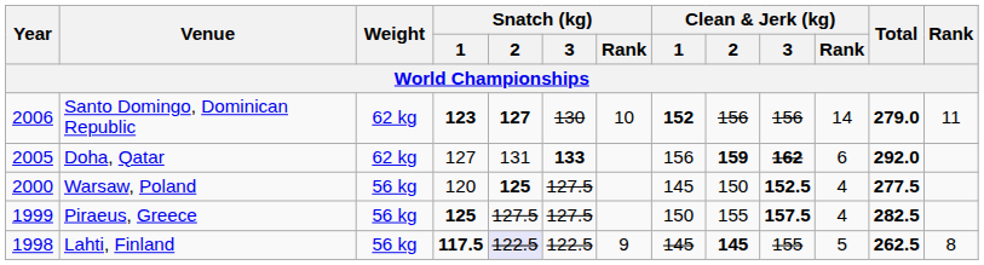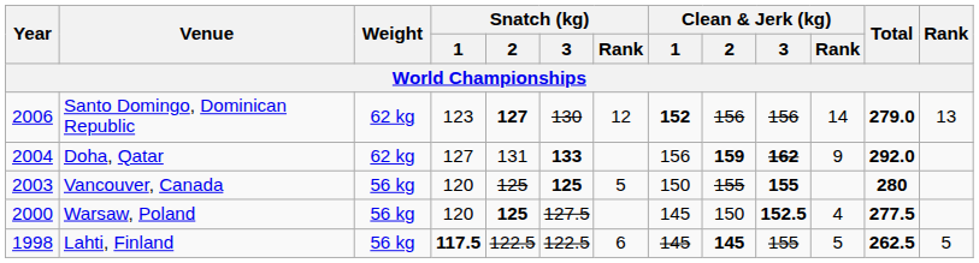Santo Domingo, Dominican Republic | Snatch (kg) / 1: bold -> normal
Santo Domingo, Dominican Republic | Snatch (kg) / Rank: 10 -> 12
Santo Domingo, Dominican Republic | Rank: 11 -> 13
Doha, Qatar | Year: 2005 -> 2004
Doha, Qatar | Clean & Jerk (kg) / Rank: 6 -> 9
+ row: 2003 | Vancouver, Canada | 56 kg | 120 | 125 | 125 | 5 | 150 | 155 | 155 | 280
- row: 1999 | Piraeus, Greece | 56 kg | 125 | 127.5 | 127.5 | 150 | 155 | 157.5 | 4 | 282.5
Lahti, Finland | Snatch (kg) / 2: lavender background -> no background
Lahti, Finland | Snatch (kg) / Rank: 9 -> 6
Lahti, Finland | Rank: 8 -> 5
